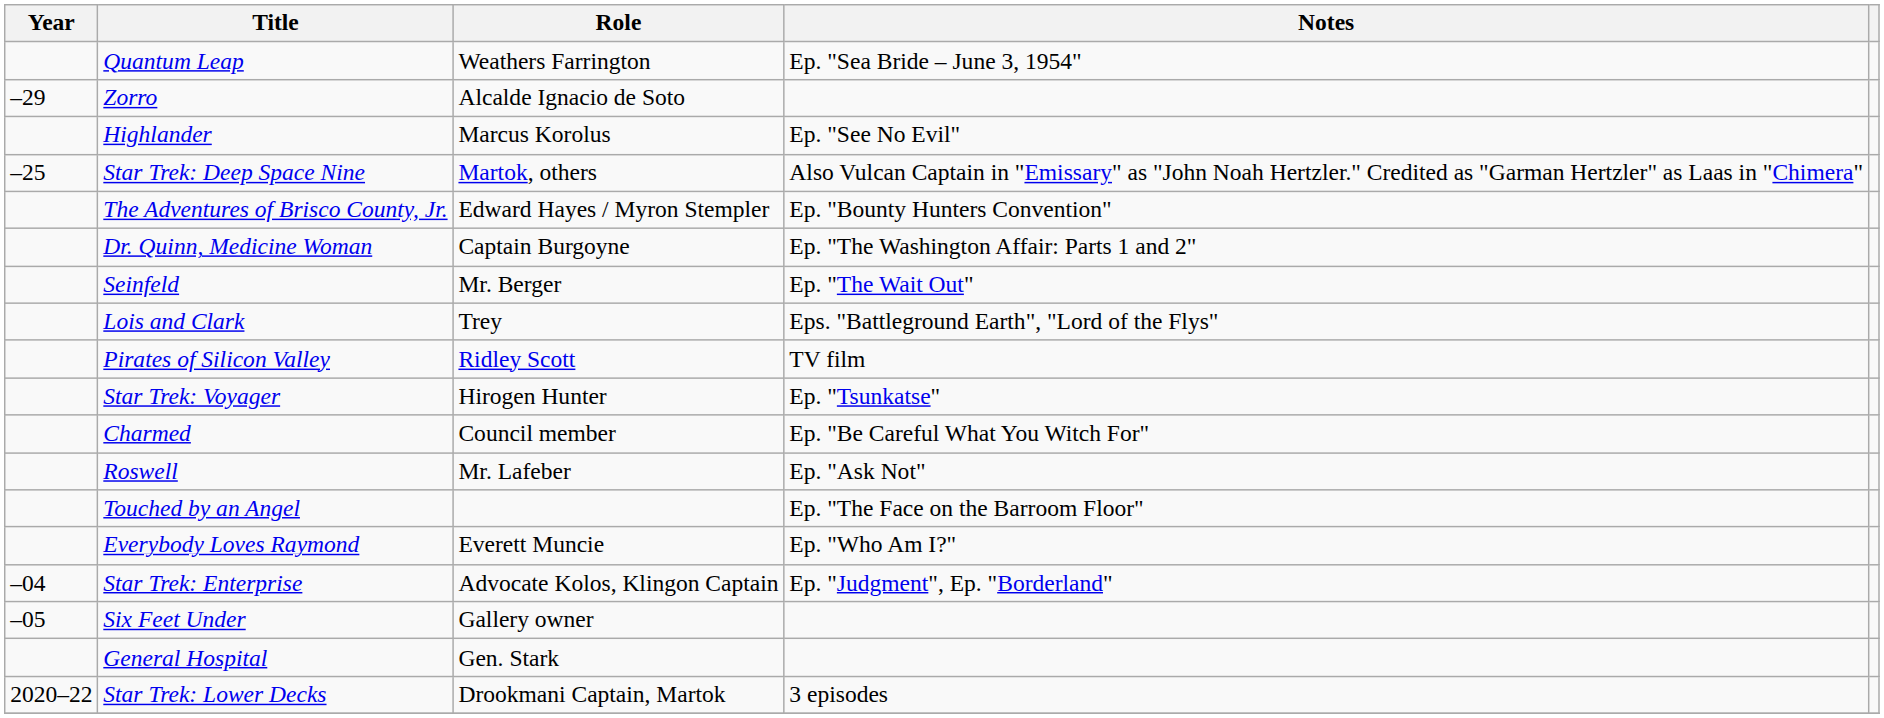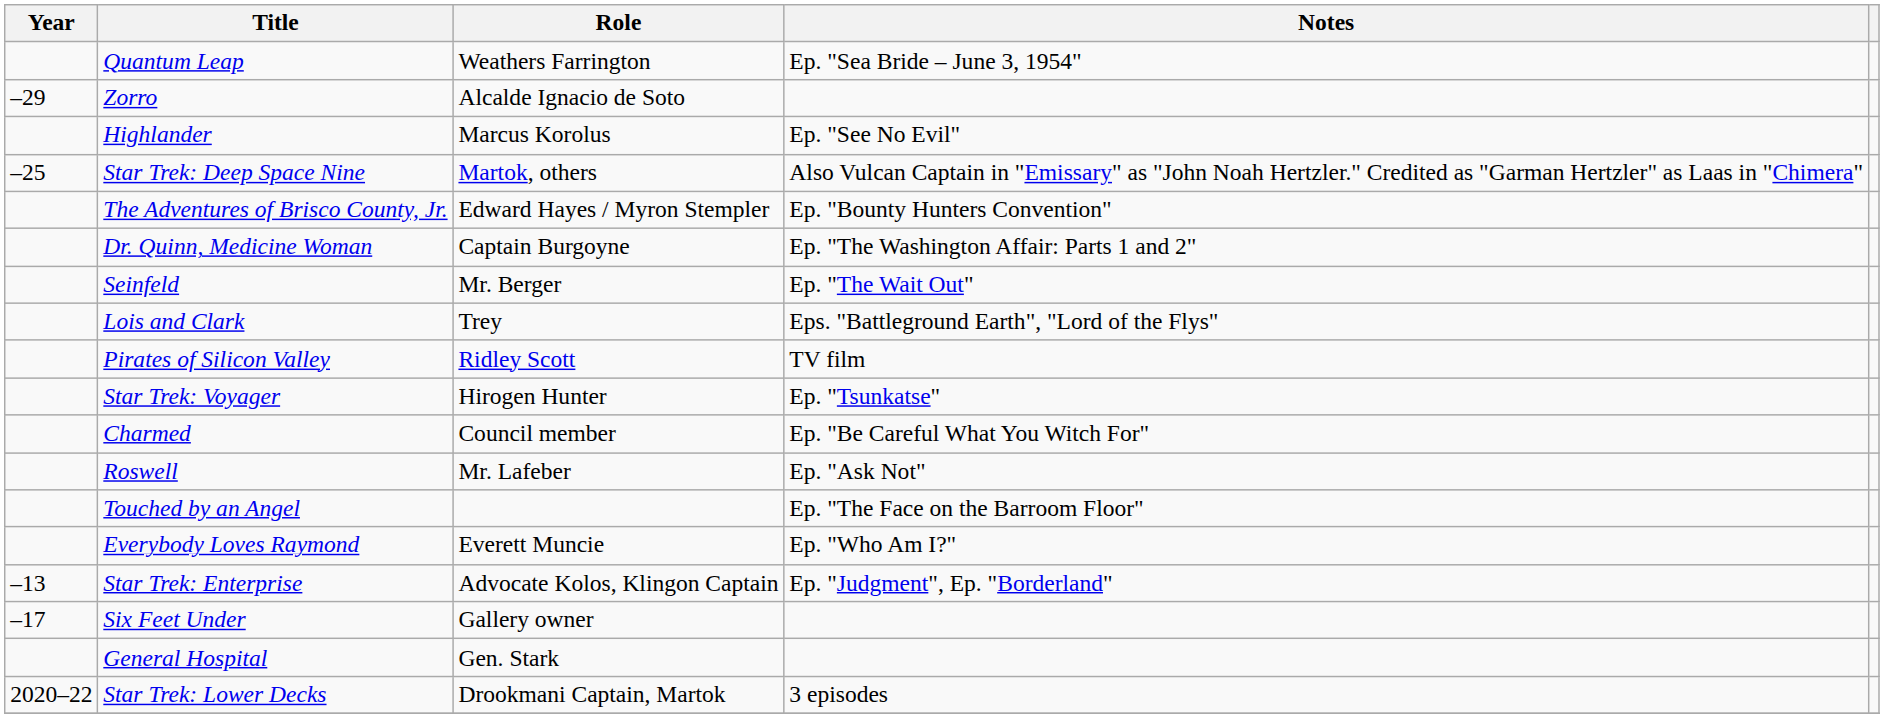Star Trek: Enterprise | Year: –04 -> –13
Six Feet Under | Year: –05 -> –17
